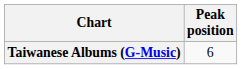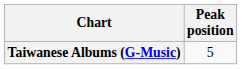Taiwanese Albums (G-Music) | Peak position: 6 -> 5
